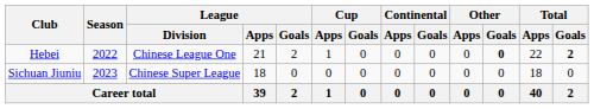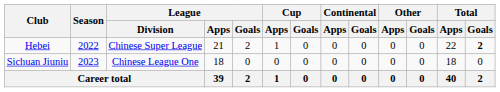Hebei | League / Division: Chinese League One -> Chinese Super League
Hebei | Other / Goals: bold -> normal
Sichuan Jiuniu | League / Division: Chinese Super League -> Chinese League One
